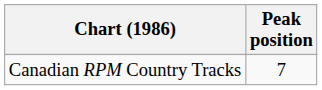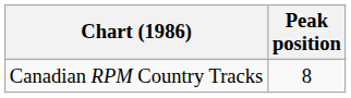Canadian RPM Country Tracks | Peak position: 7 -> 8
